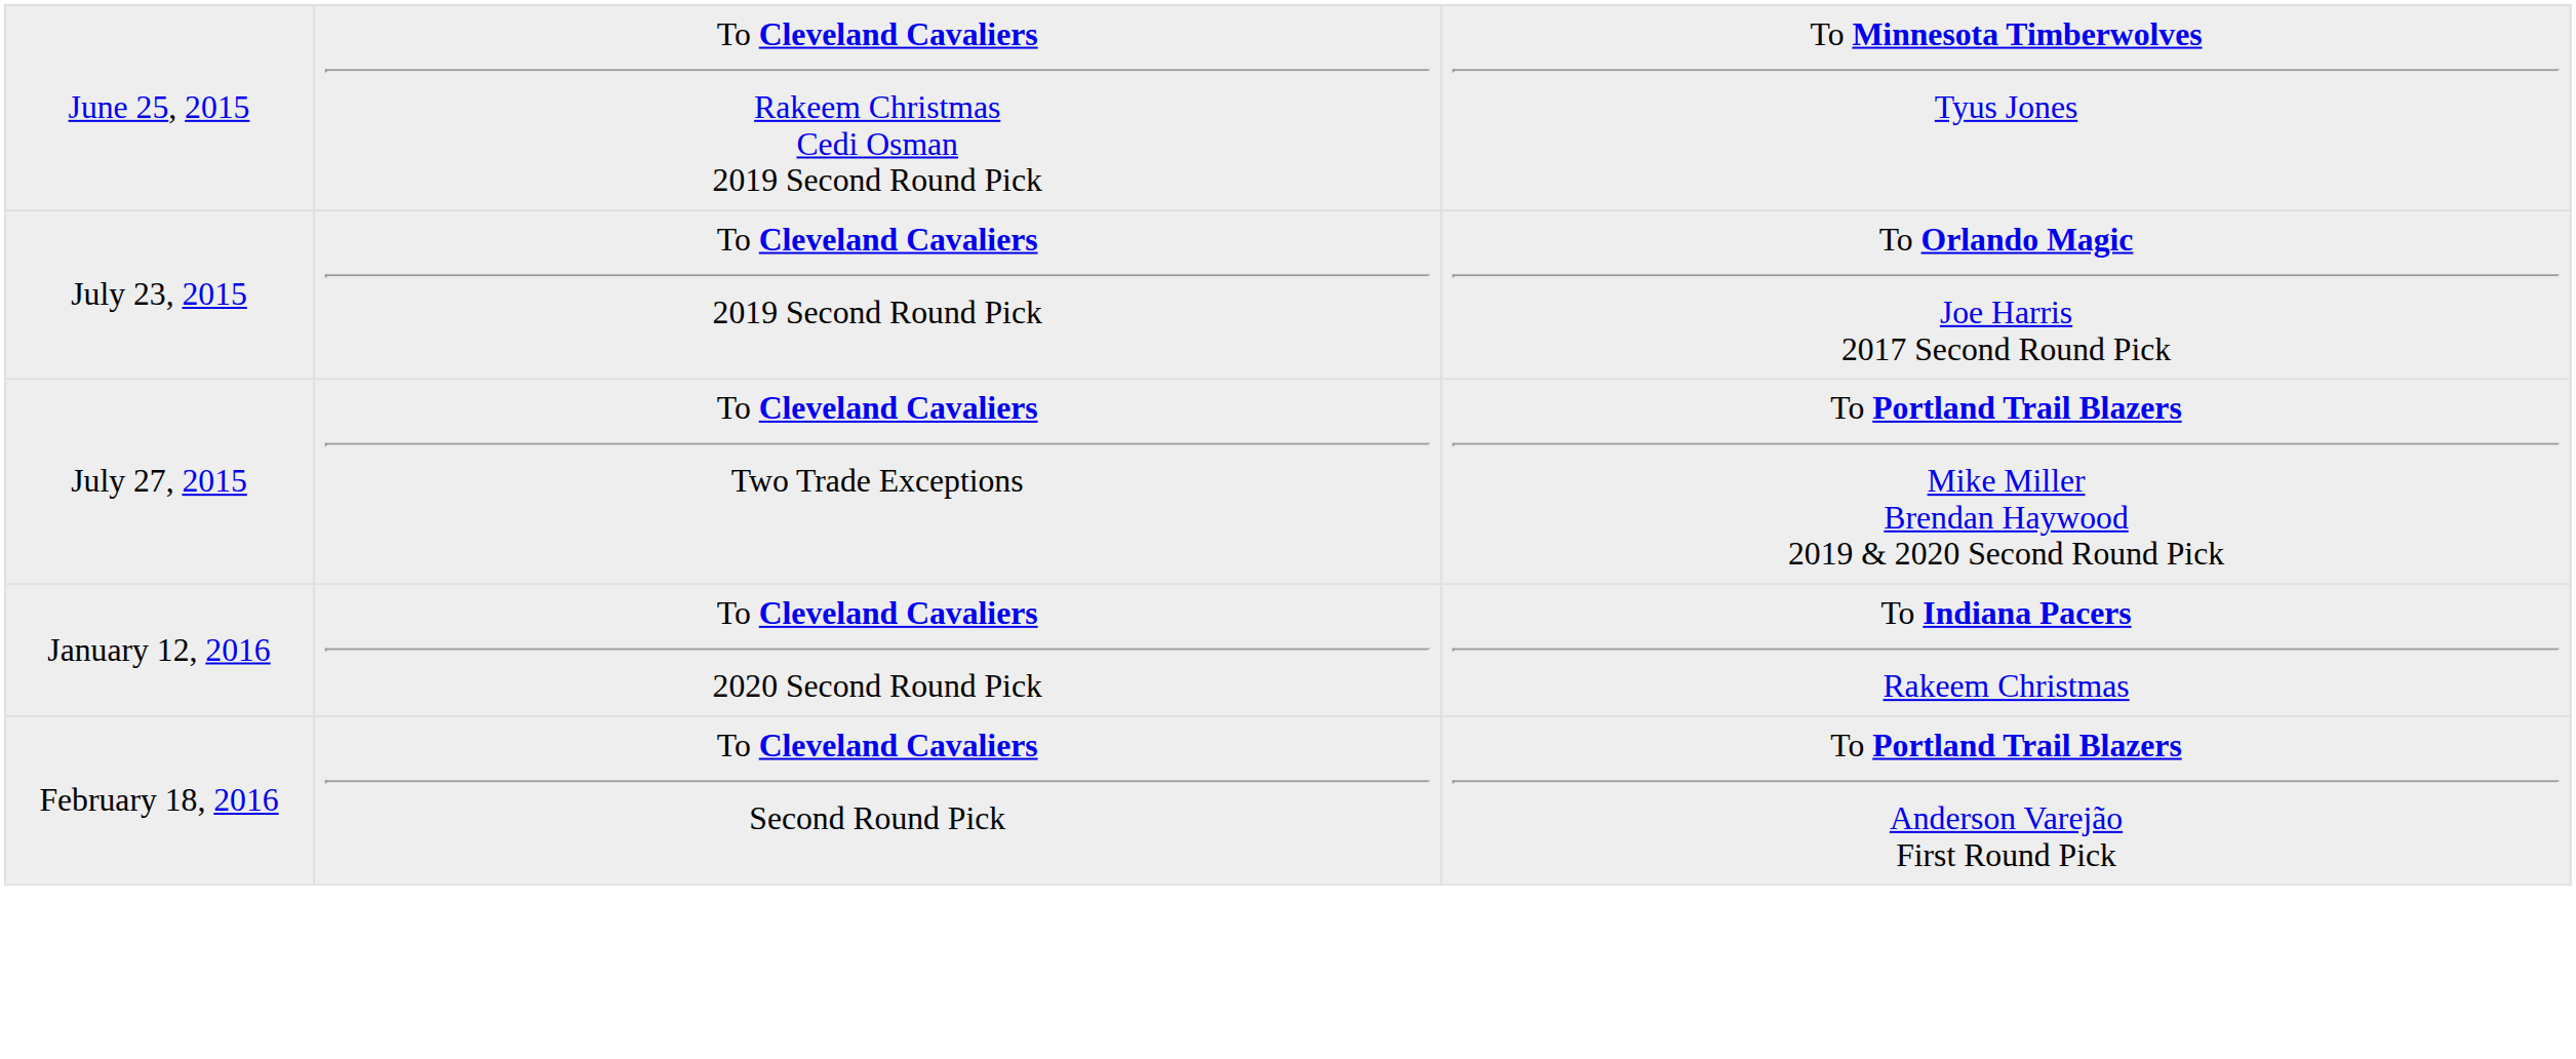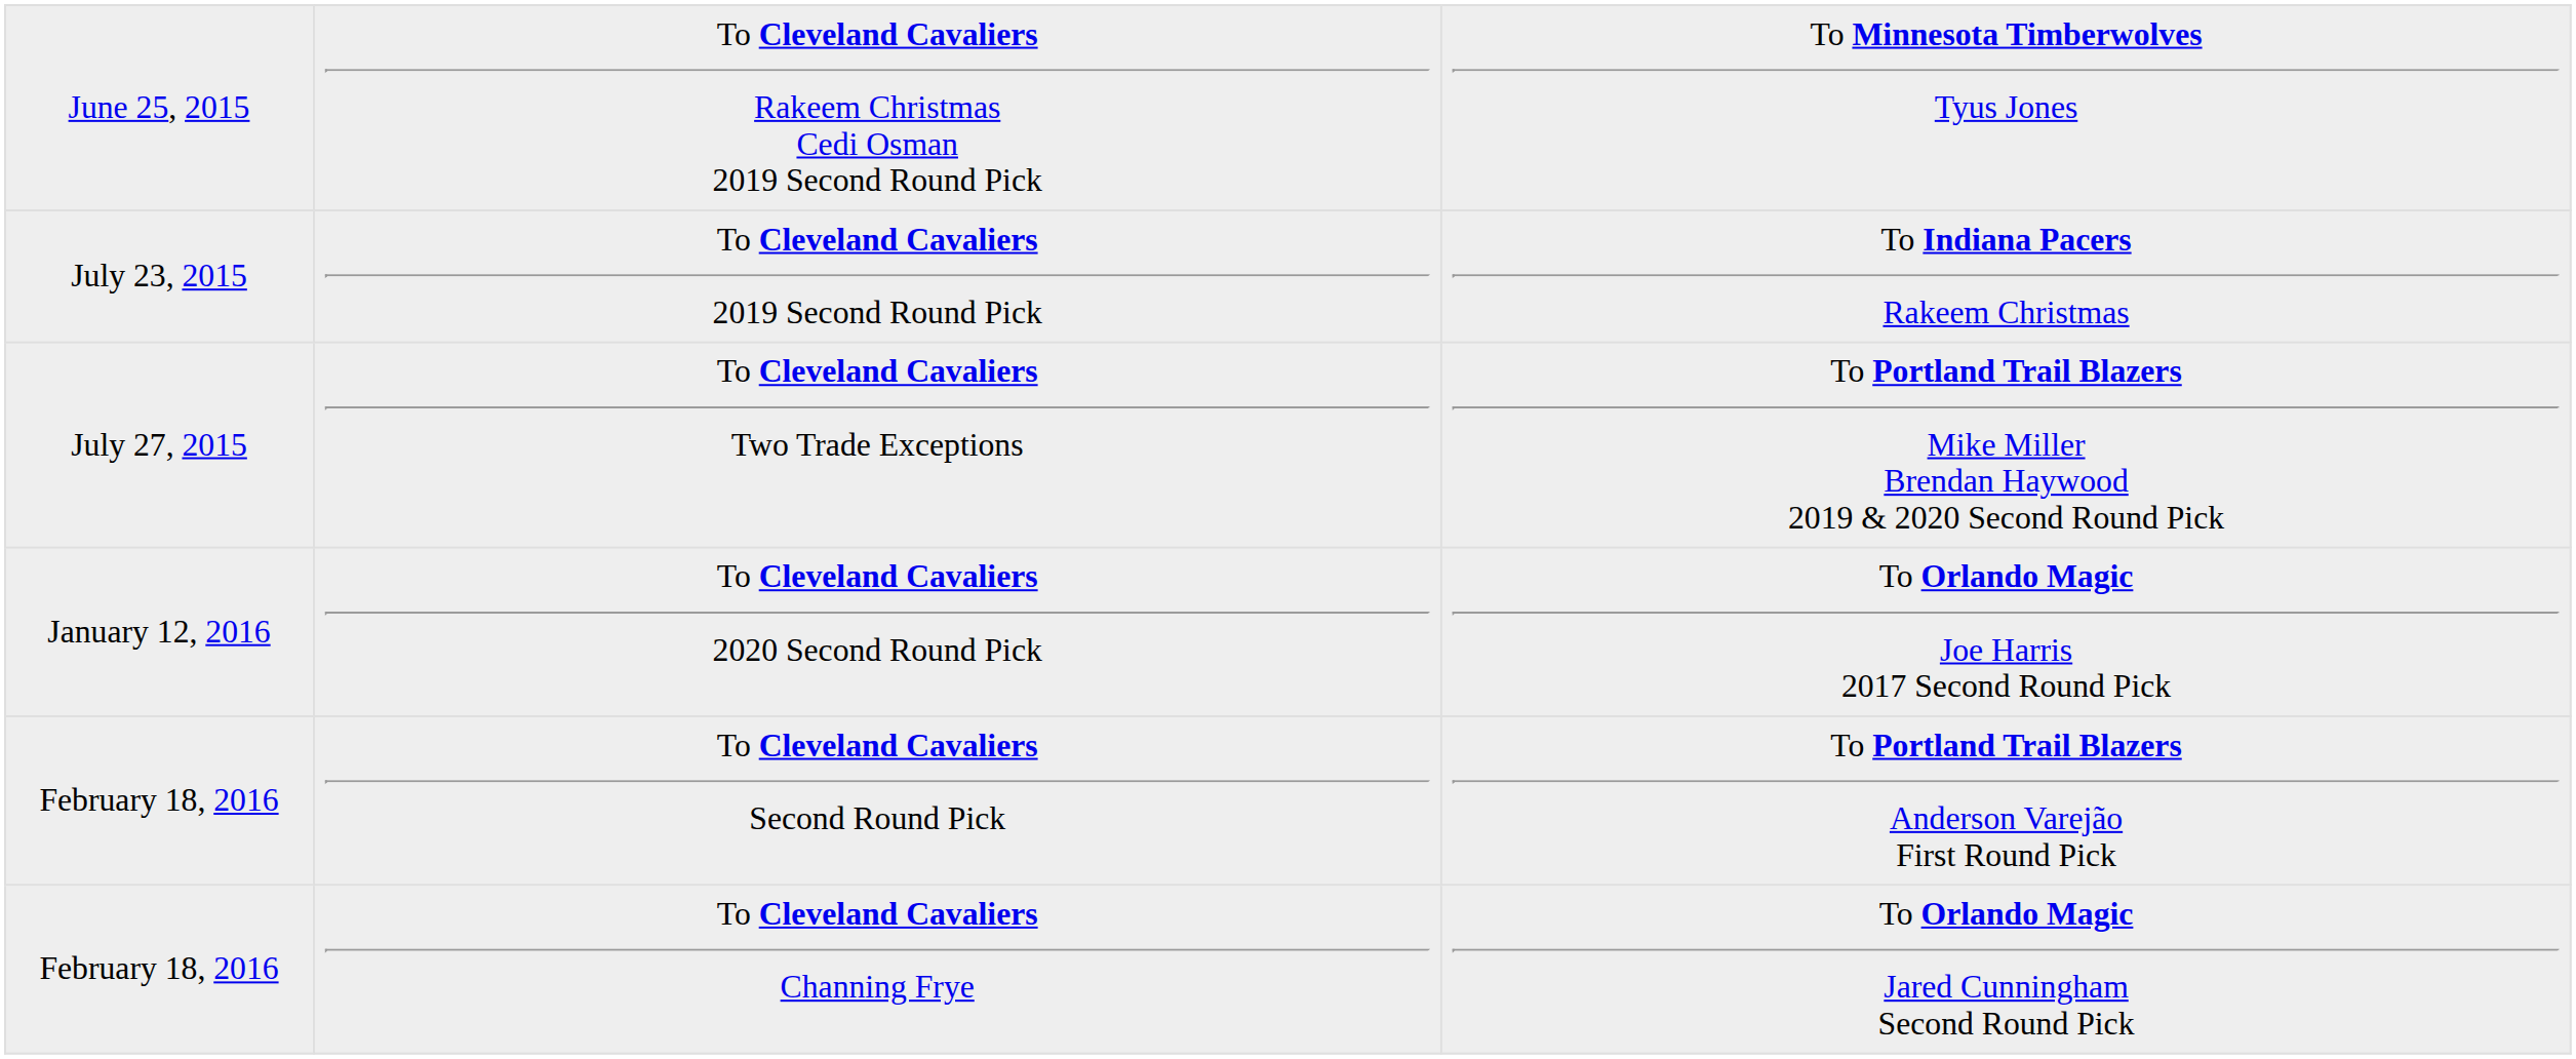To Cleveland Cavaliers 2019 Second Round Pick | column 3: To Orlando Magic Joe Harris 2017 Second Round Pick -> To Indiana Pacers Rakeem Christmas
To Cleveland Cavaliers 2020 Second Round Pick | column 3: To Indiana Pacers Rakeem Christmas -> To Orlando Magic Joe Harris 2017 Second Round Pick
+ row: February 18, 2016 | To Cleveland Cavaliers Channing Frye | To Orlando Magic Jared Cunningham Second Round Pick
